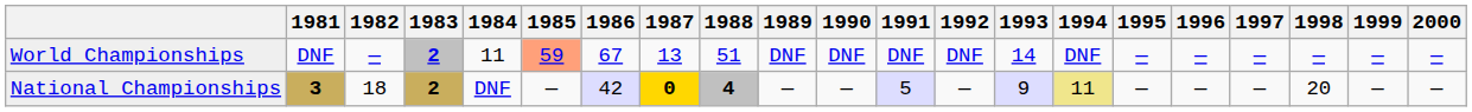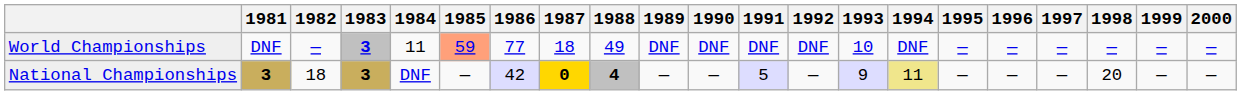World Championships | 1983: 2 -> 3
World Championships | 1986: 67 -> 77
World Championships | 1987: 13 -> 18
World Championships | 1988: 51 -> 49
World Championships | 1993: 14 -> 10
National Championships | 1983: 2 -> 3
